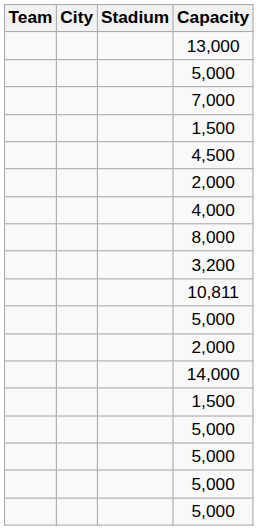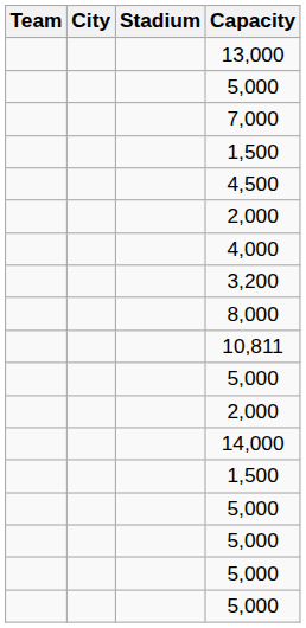rows swapped: 3,200 <-> 8,000
